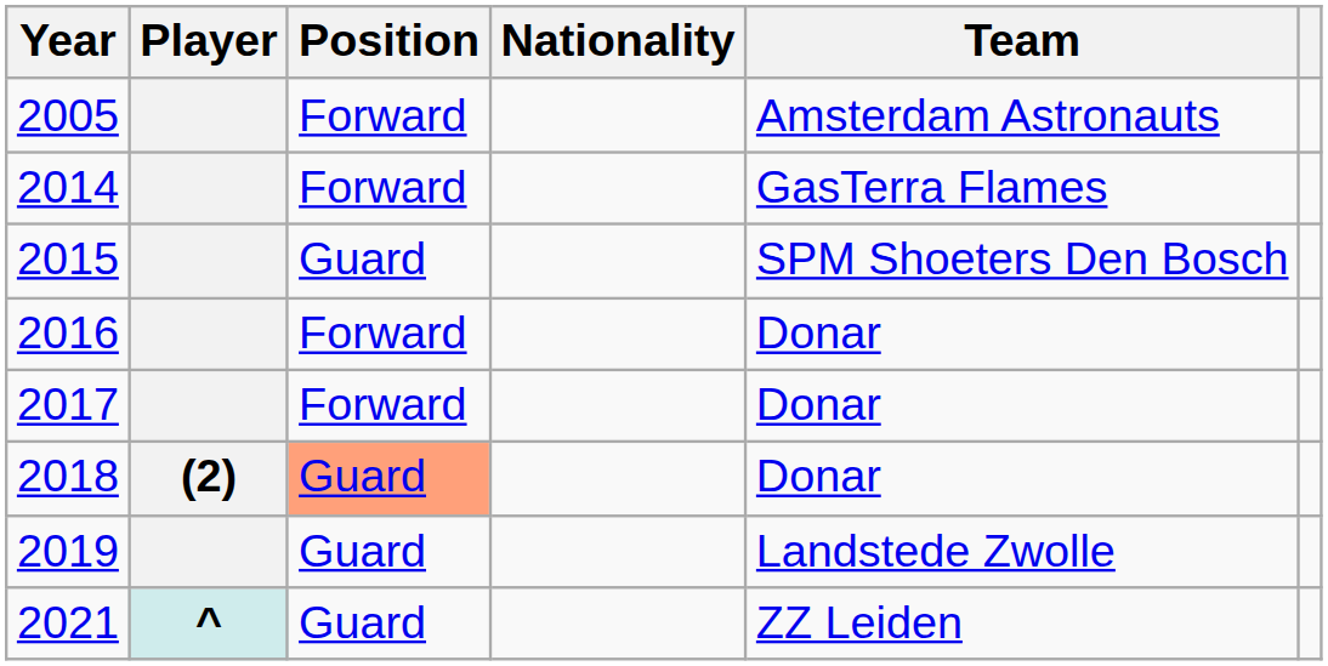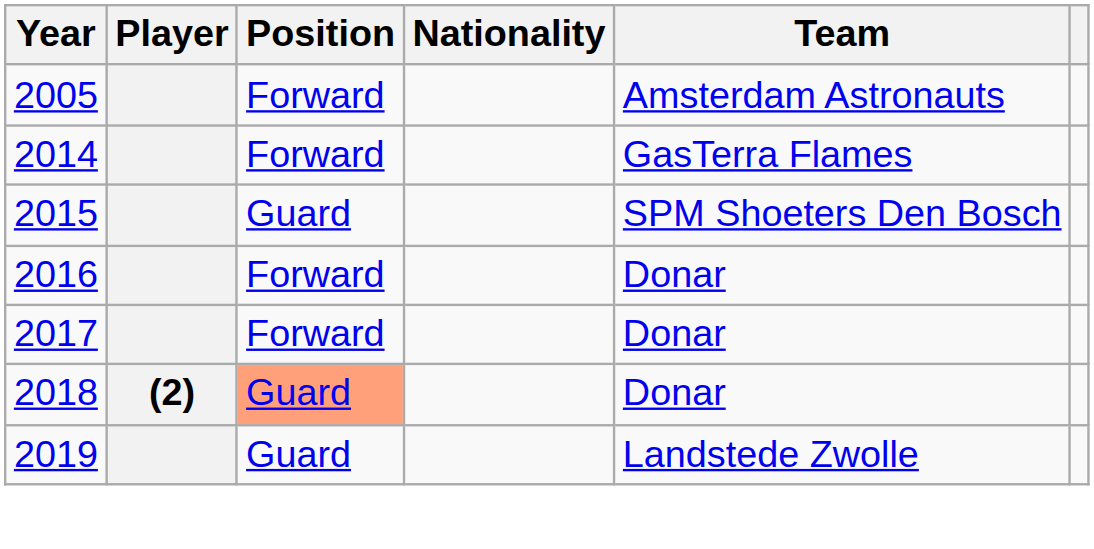- row: 2021 | ^ | Guard | ZZ Leiden
